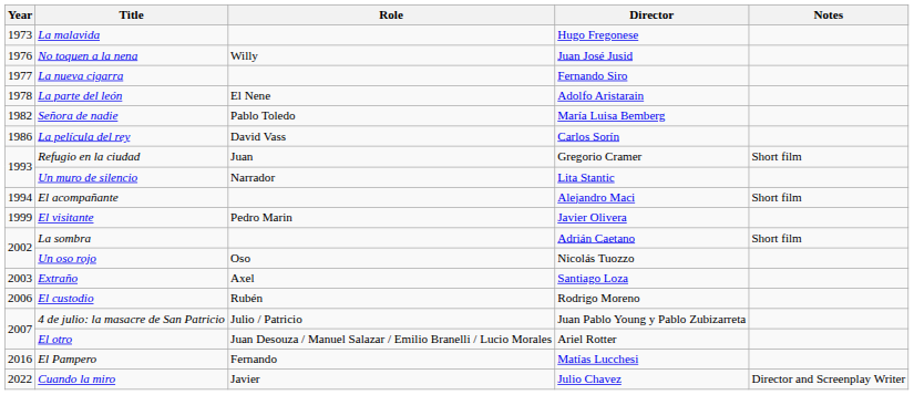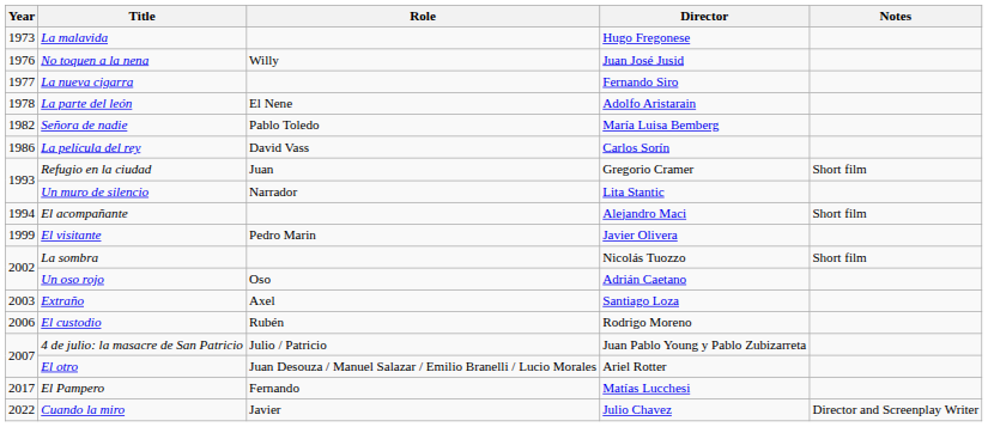La sombra | Director: Adrián Caetano -> Nicolás Tuozzo
Un oso rojo | Director: Nicolás Tuozzo -> Adrián Caetano
El Pampero | Year: 2016 -> 2017
